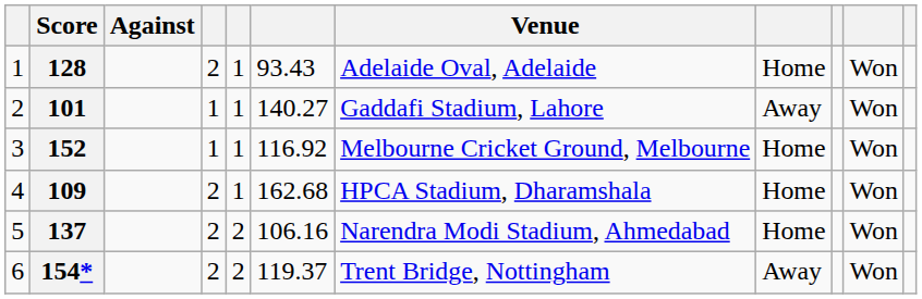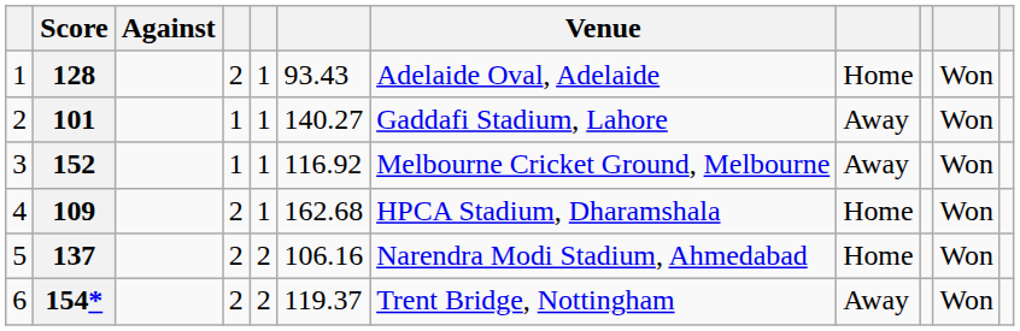152 | column 8: Home -> Away
